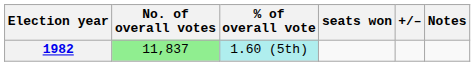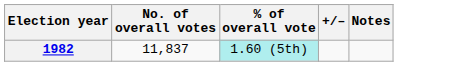- column: seats won
1982 | No. of overall votes: lightgreen background -> no background
